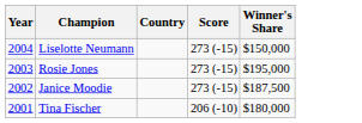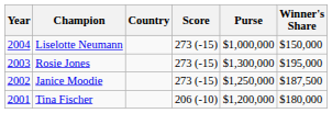+ column: Purse | $1,000,000 | $1,300,000 | $1,250,000 | $1,200,000
